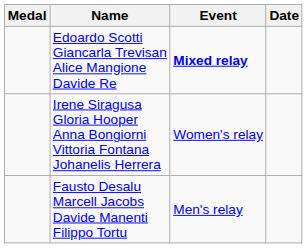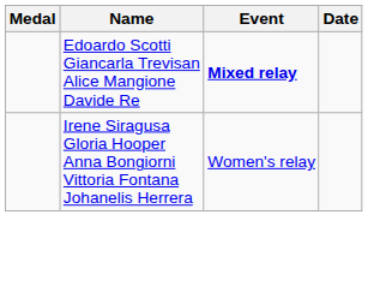- row: Fausto Desalu Marcell Jacobs Davide Manenti Filippo Tortu | Men's relay
